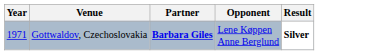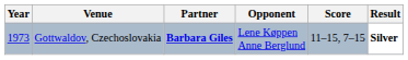+ column: Score | 11–15, 7–15
Gottwaldov, Czechoslovakia | Year: 1971 -> 1973
